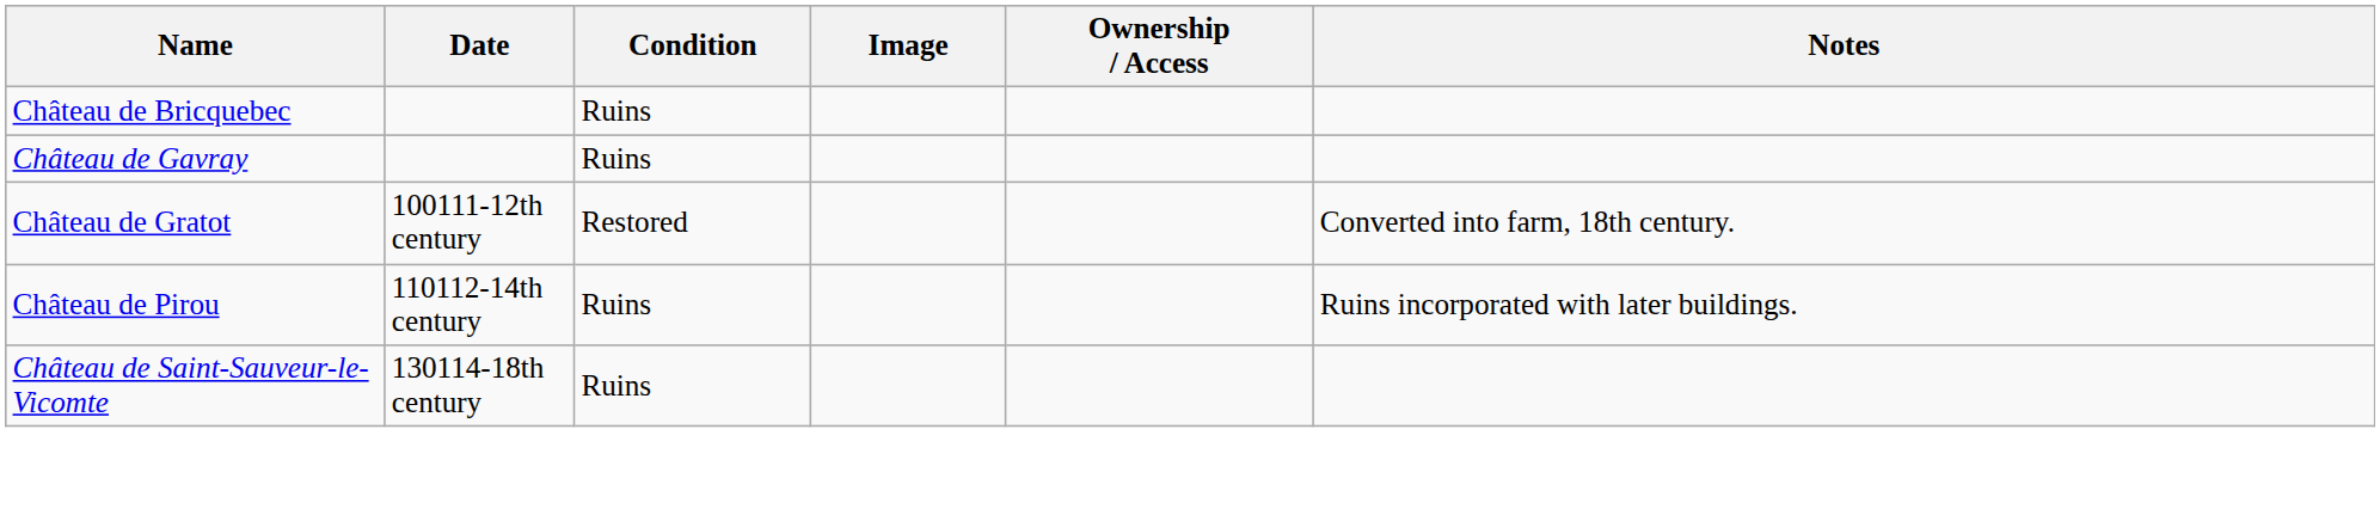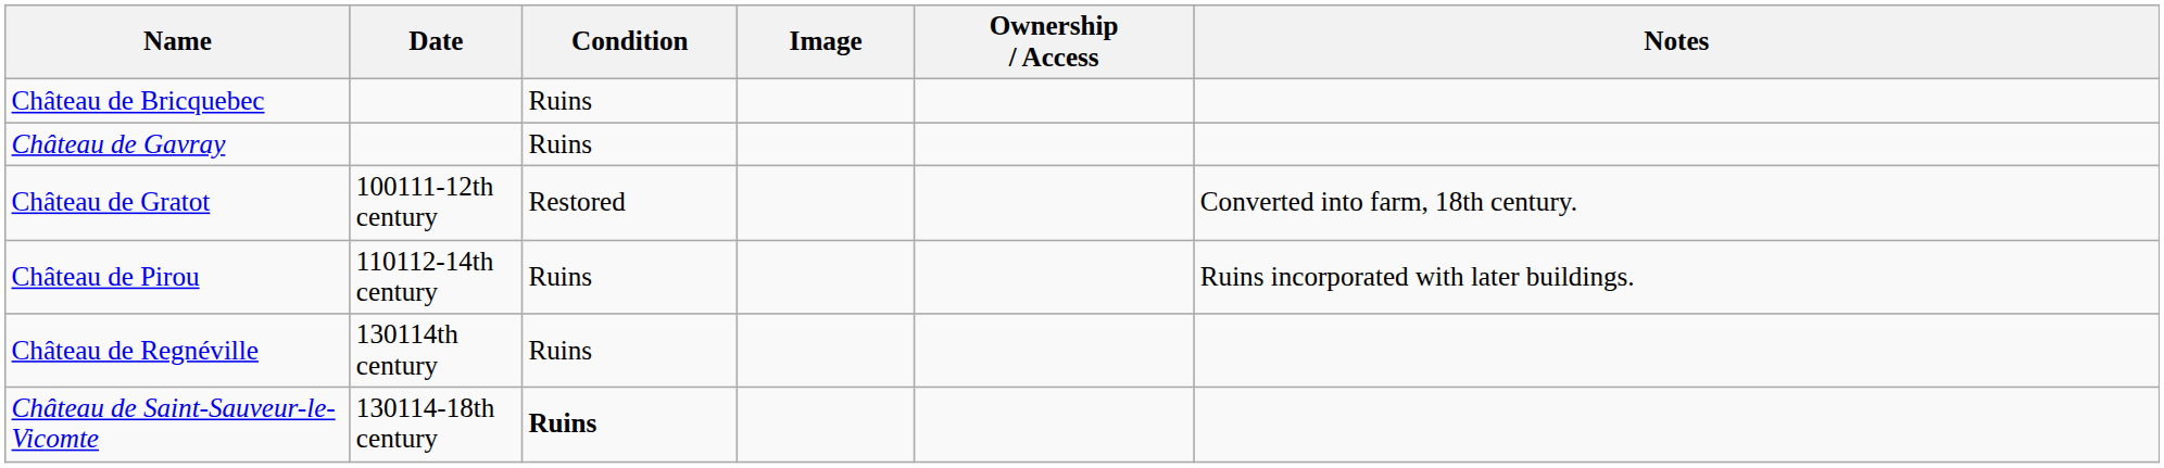+ row: Château de Regnéville | 130114th century | Ruins
Château de Saint-Sauveur-le-Vicomte | Condition: normal -> bold
